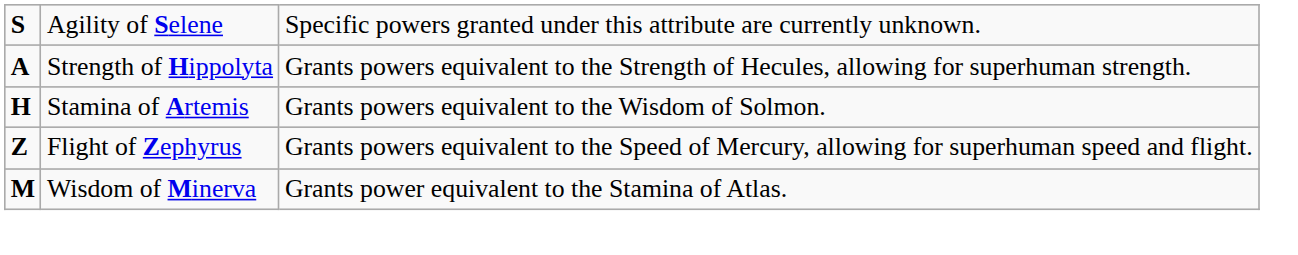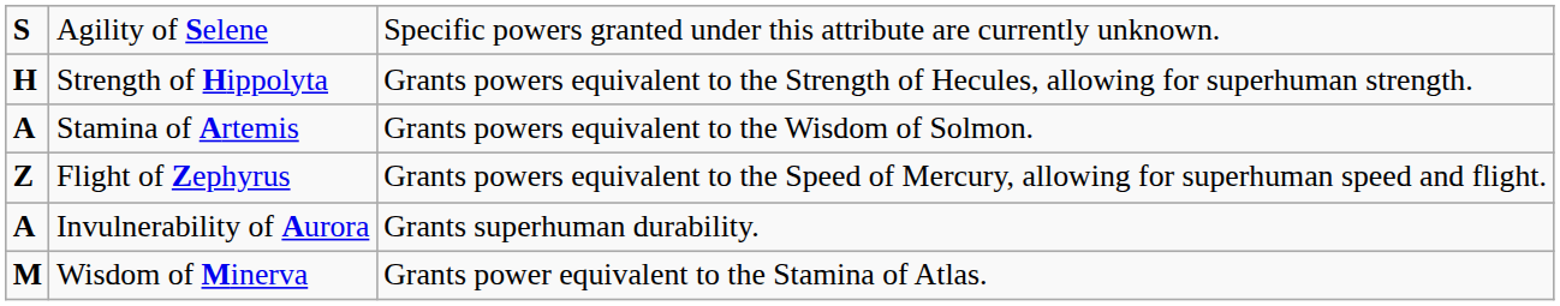Strength of Hippolyta | column 1: A -> H
Stamina of Artemis | column 1: H -> A
+ row: A | Invulnerability of Aurora | Grants superhuman durability.
